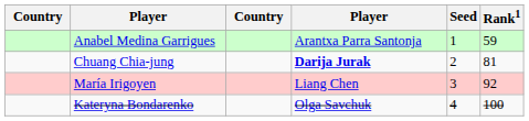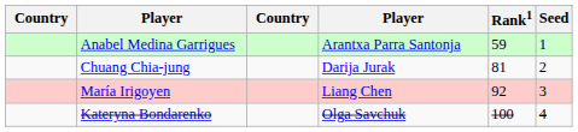columns swapped: Rank1 <-> Seed
Chuang Chia-jung | column 4: bold -> normal
